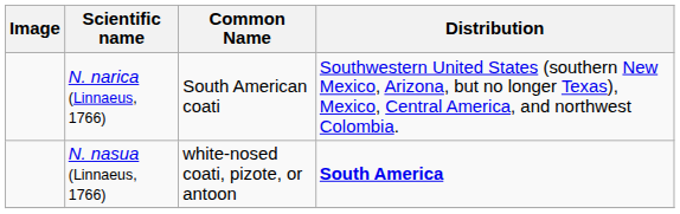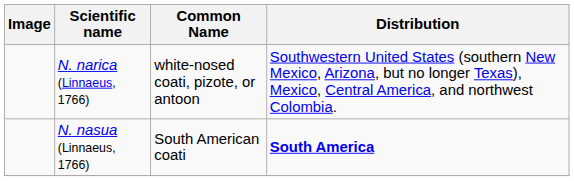N. narica (Linnaeus, 1766) | Common Name: South American coati -> white-nosed coati, pizote, or antoon
N. nasua (Linnaeus, 1766) | Common Name: white-nosed coati, pizote, or antoon -> South American coati
